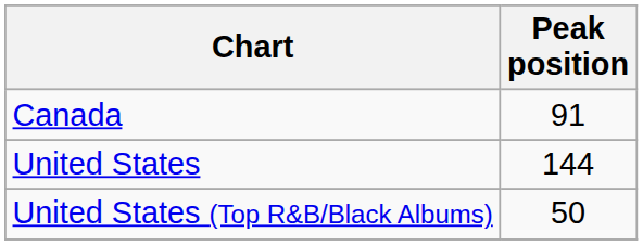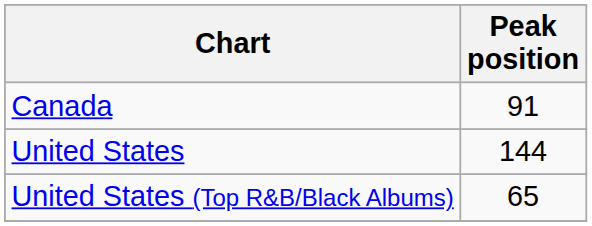United States (Top R&B/Black Albums) | Peak position: 50 -> 65
